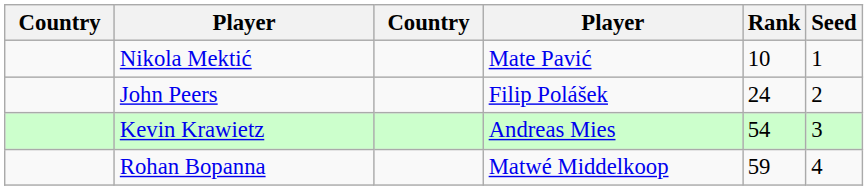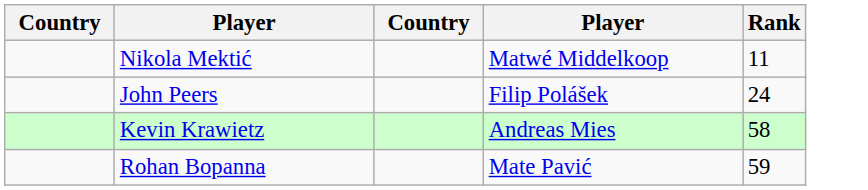- column: Seed | 1 | 2 | 3 | 4
Nikola Mektić | column 4: Mate Pavić -> Matwé Middelkoop
Nikola Mektić | Rank: 10 -> 11
Kevin Krawietz | Rank: 54 -> 58
Rohan Bopanna | column 4: Matwé Middelkoop -> Mate Pavić
